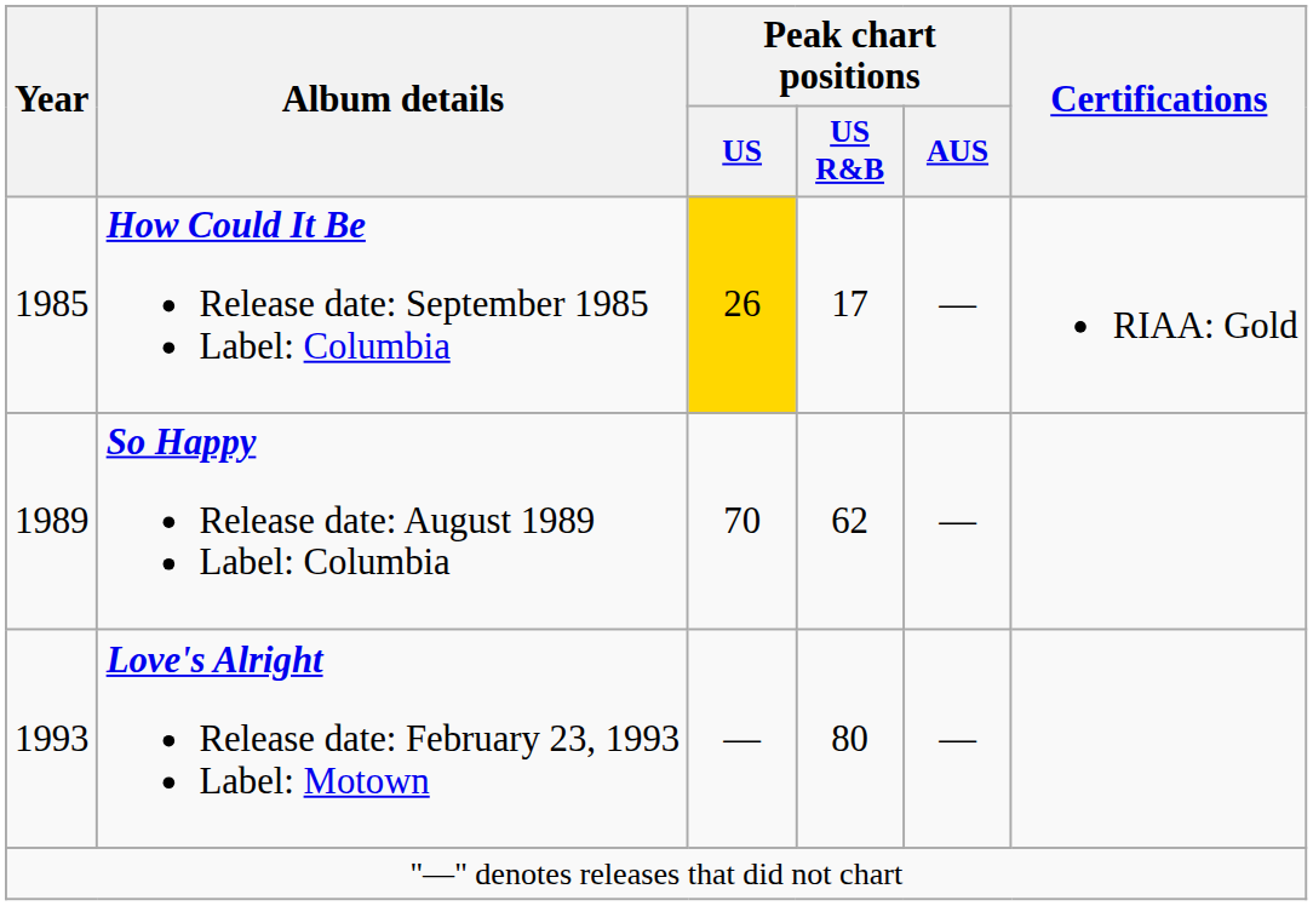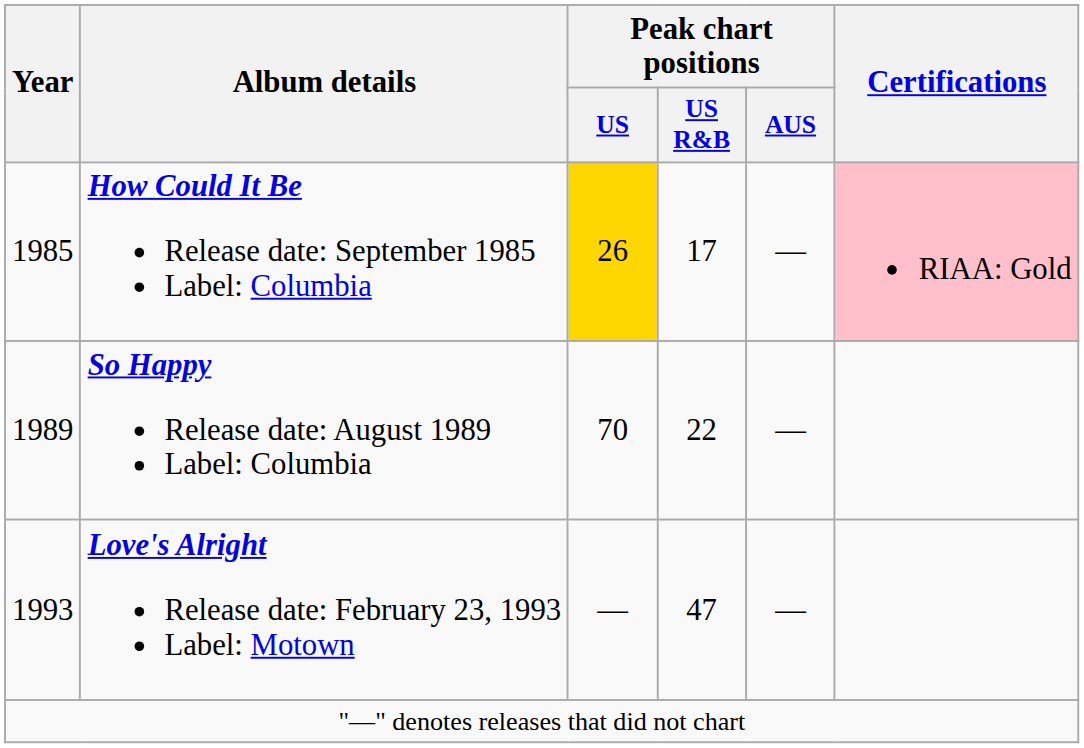How Could It Be Release date: September 1985 Label: Columbia | Certifications: no background -> pink background
So Happy Release date: August 1989 Label: Columbia | Peak chart positions / US R&B: 62 -> 22
Love's Alright Release date: February 23, 1993 Label: Motown | Peak chart positions / US R&B: 80 -> 47
